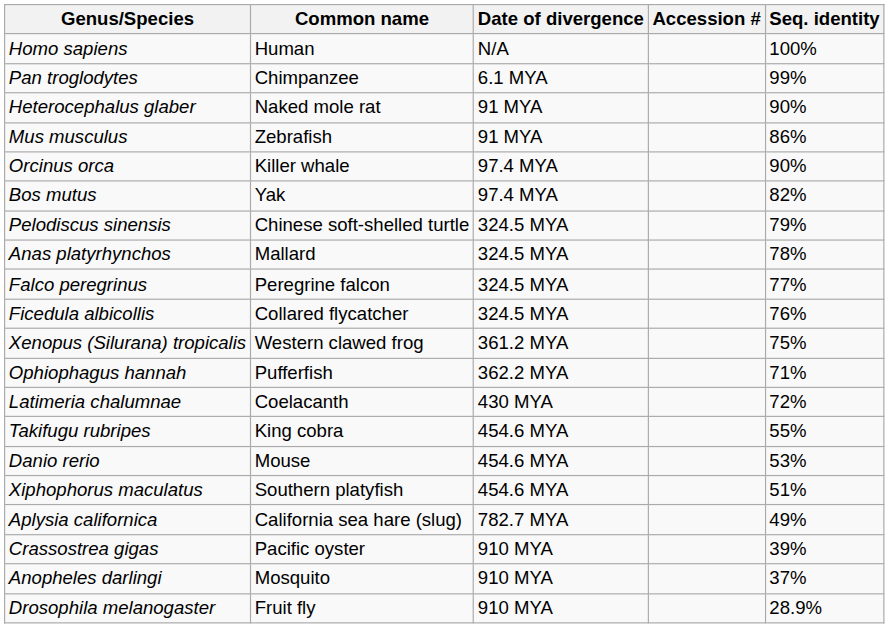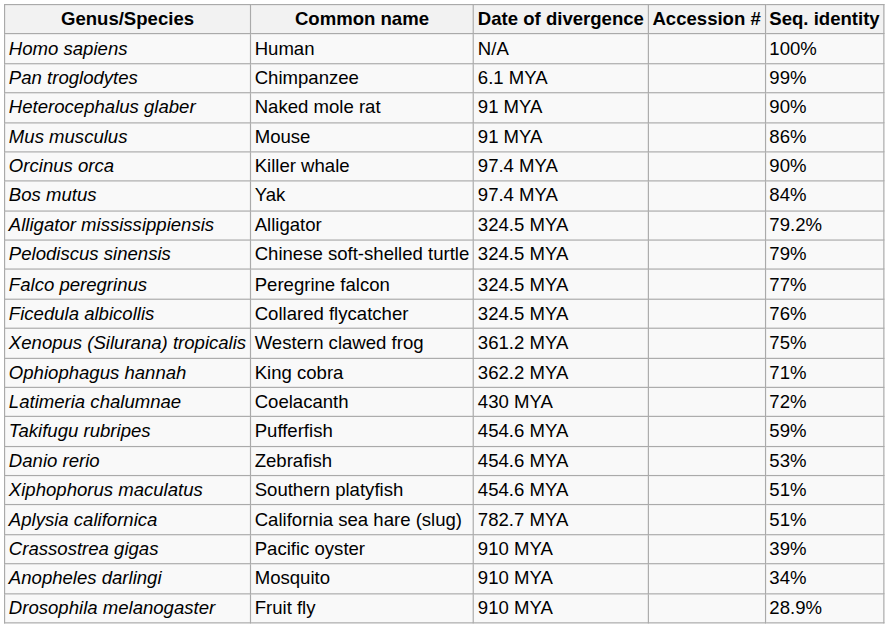Mus musculus | Common name: Zebrafish -> Mouse
Bos mutus | Seq. identity: 82% -> 84%
+ row: Alligator mississippiensis | Alligator | 324.5 MYA | 79.2%
- row: Anas platyrhynchos | Mallard | 324.5 MYA | 78%
Ophiophagus hannah | Common name: Pufferfish -> King cobra
Takifugu rubripes | Common name: King cobra -> Pufferfish
Takifugu rubripes | Seq. identity: 55% -> 59%
Danio rerio | Common name: Mouse -> Zebrafish
Aplysia californica | Seq. identity: 49% -> 51%
Anopheles darlingi | Seq. identity: 37% -> 34%
